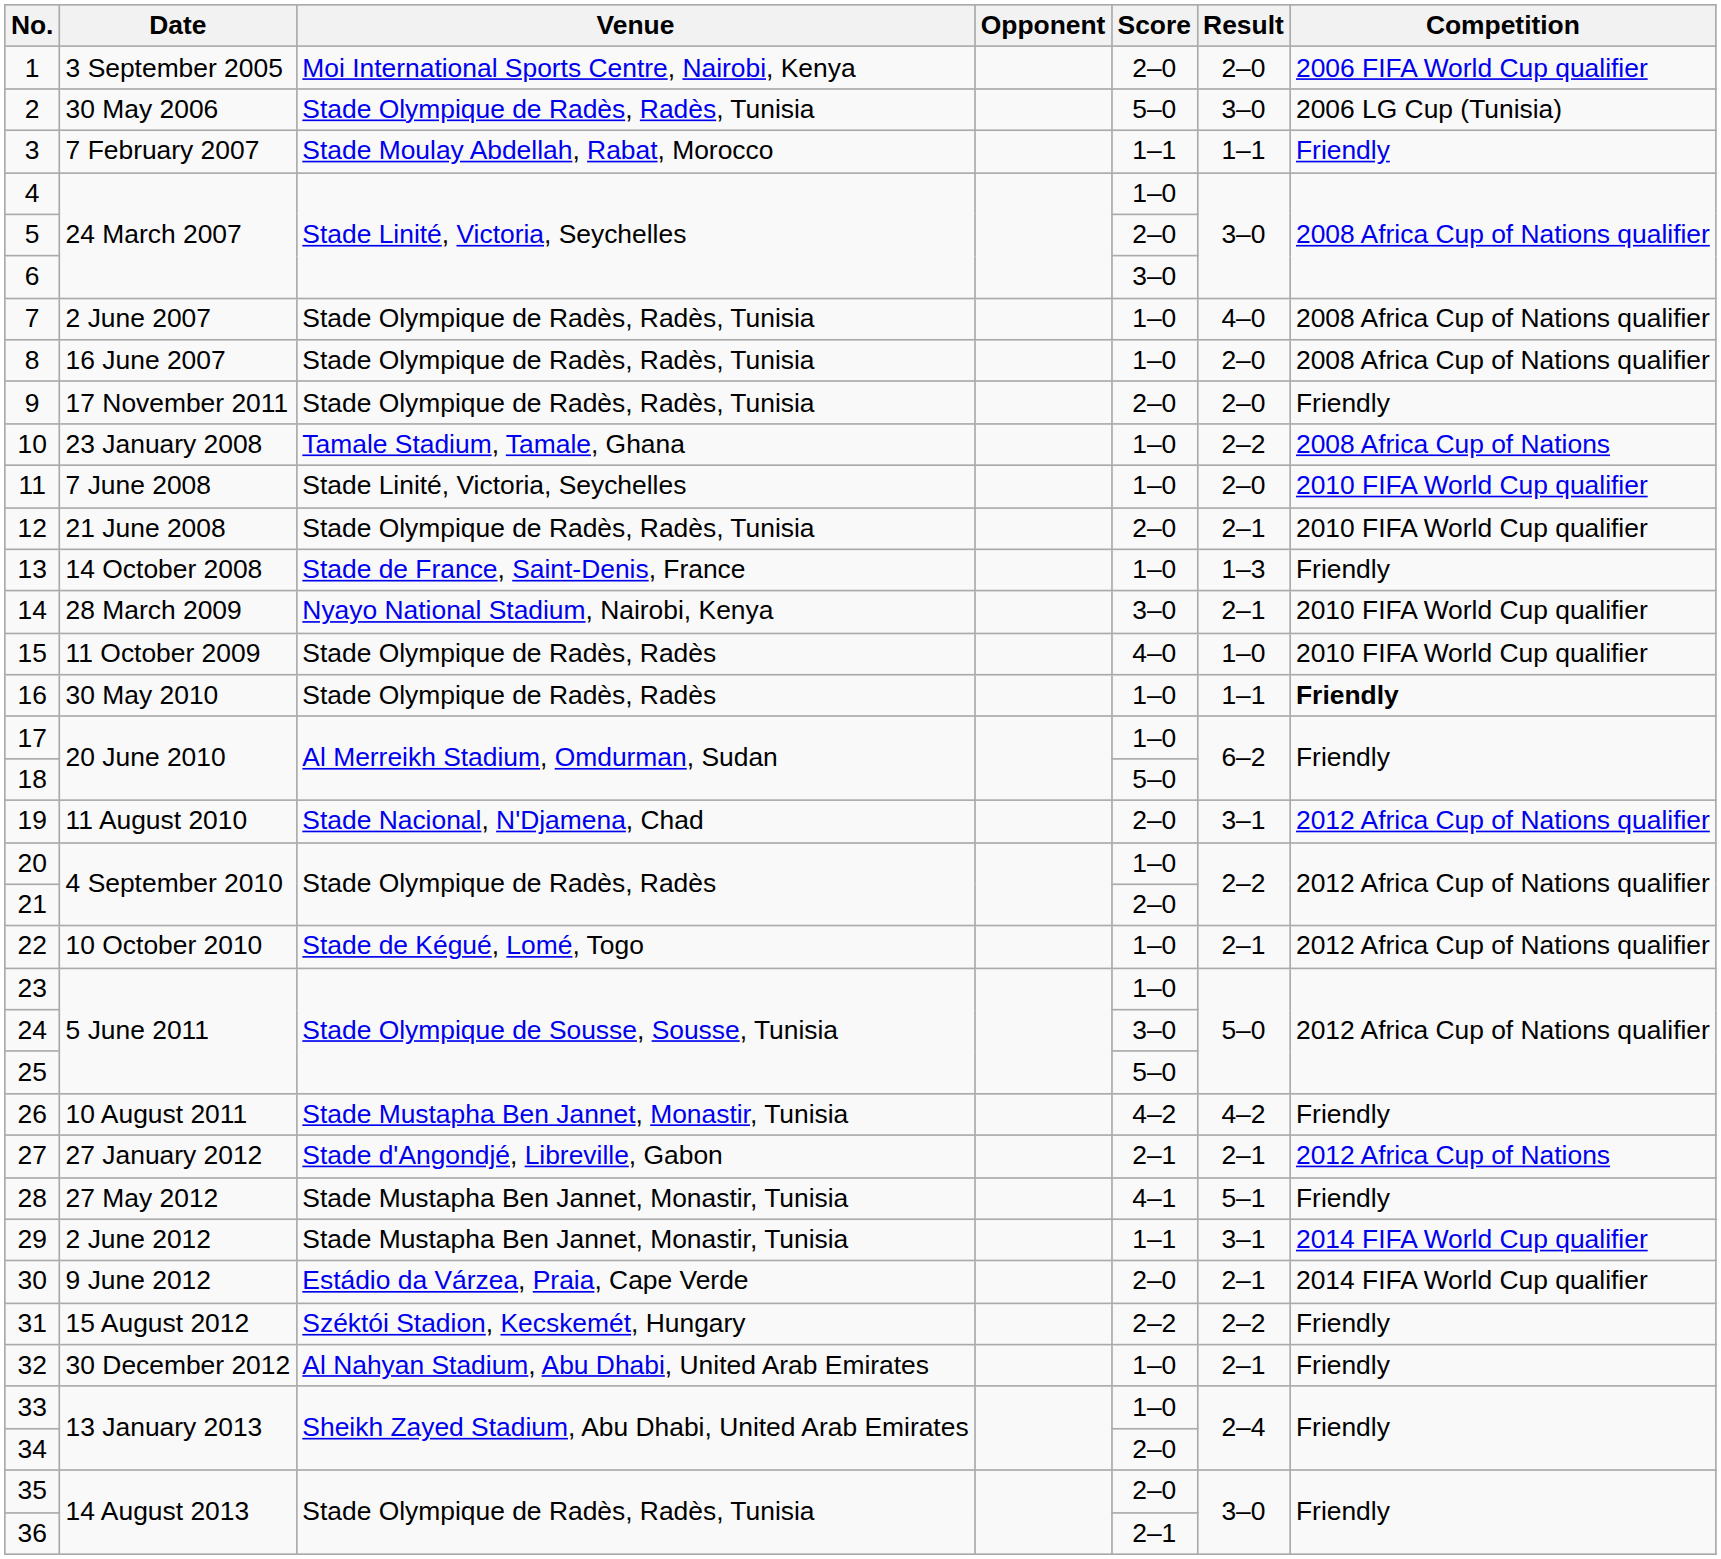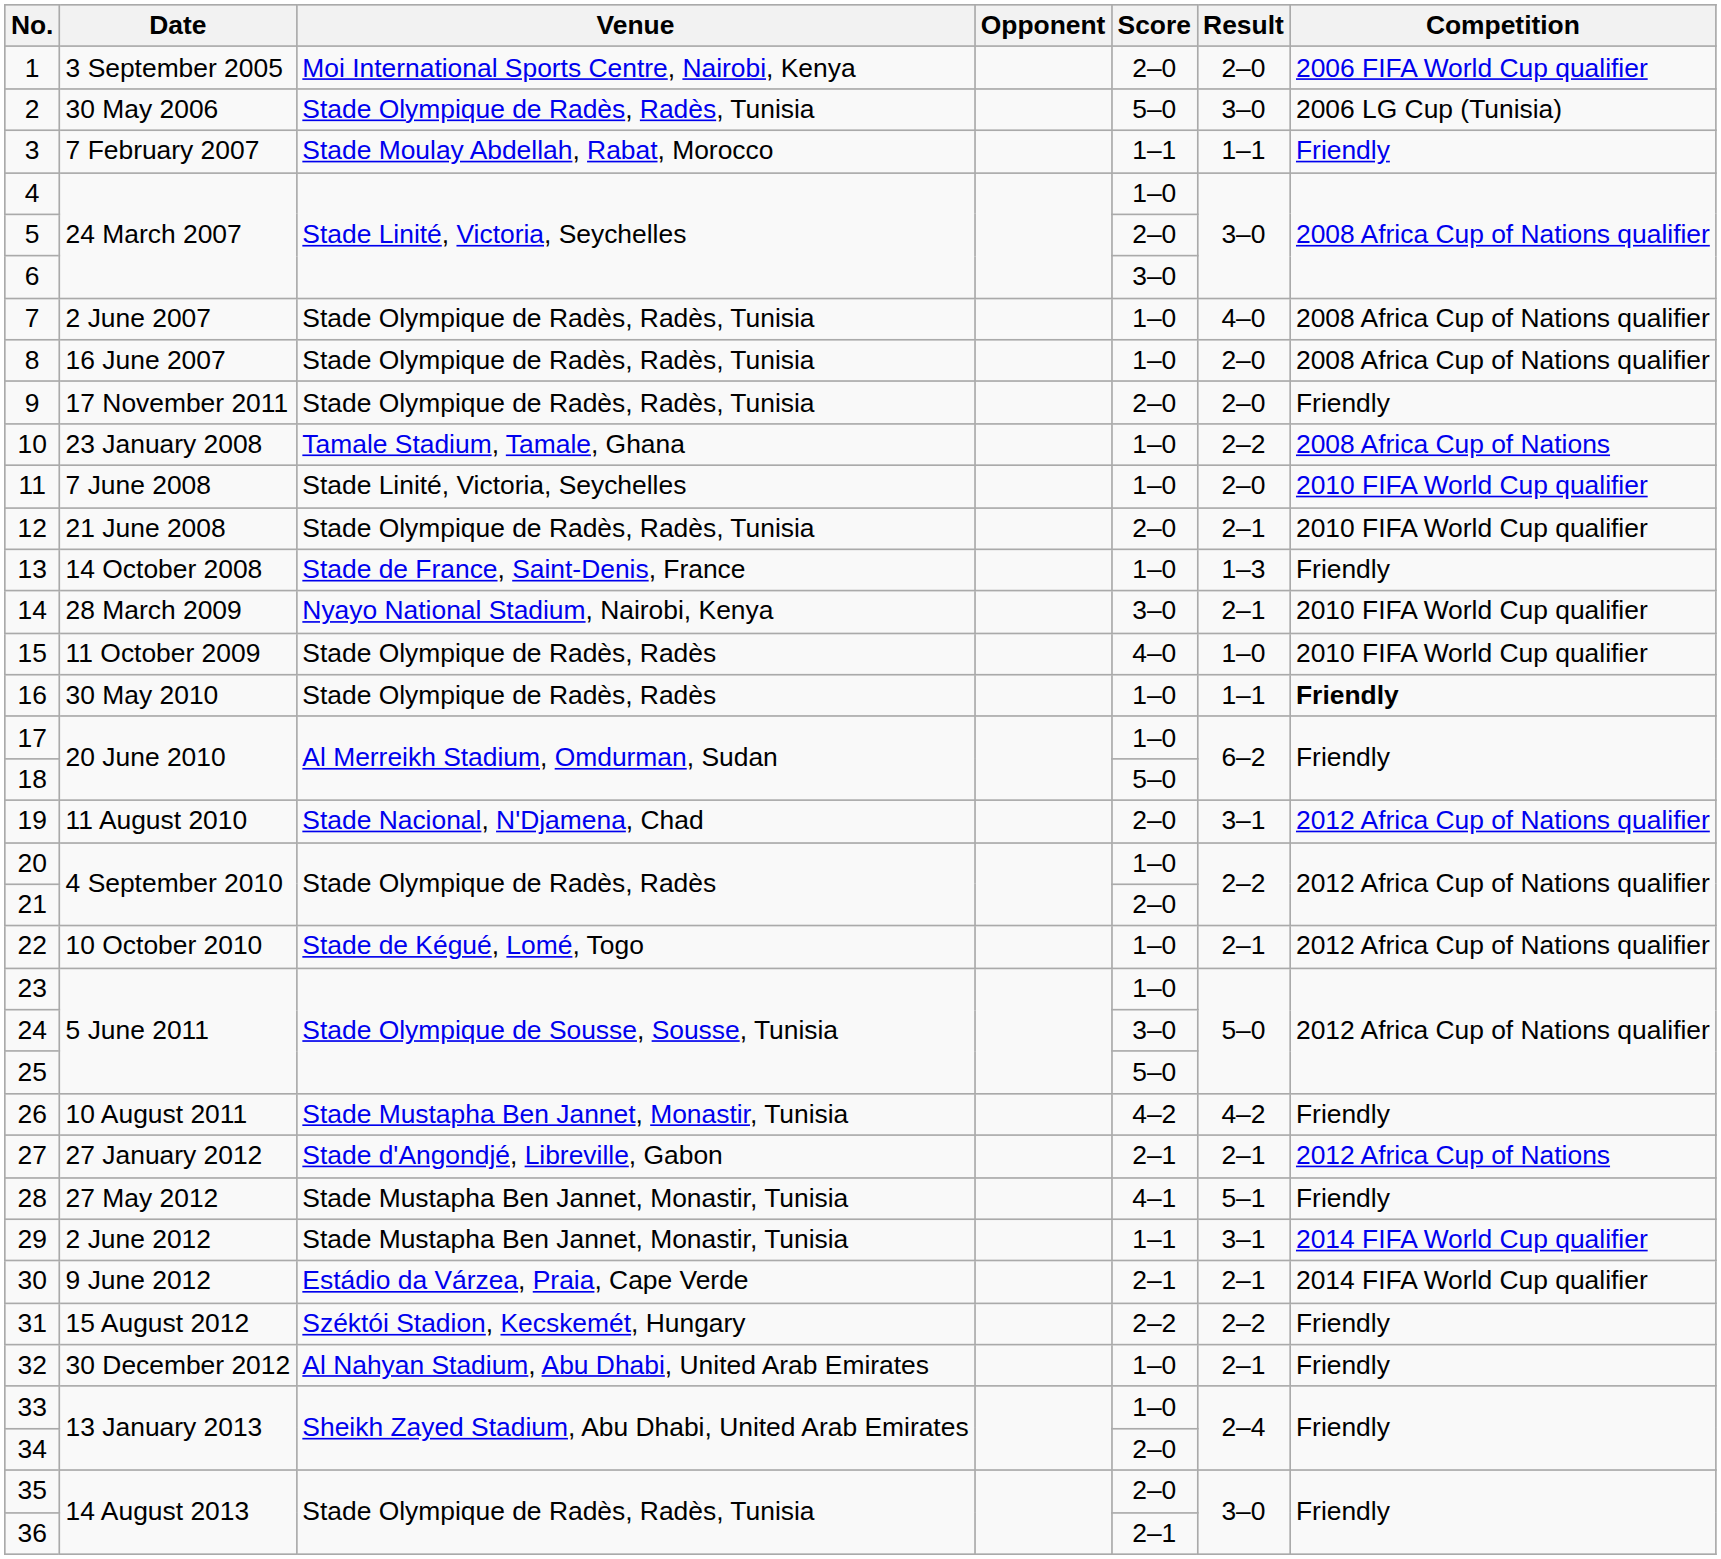30 | Score: 2–0 -> 2–1
